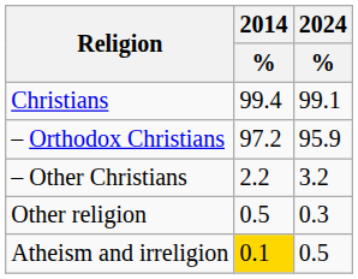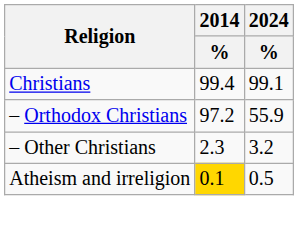– Orthodox Christians | 2024 / %: 95.9 -> 55.9
– Other Christians | 2014 / %: 2.2 -> 2.3
- row: Other religion | 0.5 | 0.3
